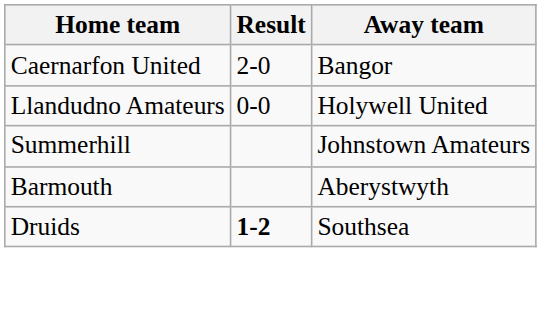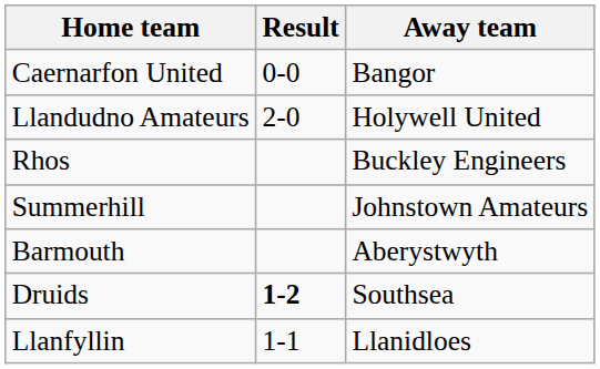Caernarfon United | Result: 2-0 -> 0-0
Llandudno Amateurs | Result: 0-0 -> 2-0
+ row: Rhos | Buckley Engineers
+ row: Llanfyllin | 1-1 | Llanidloes
